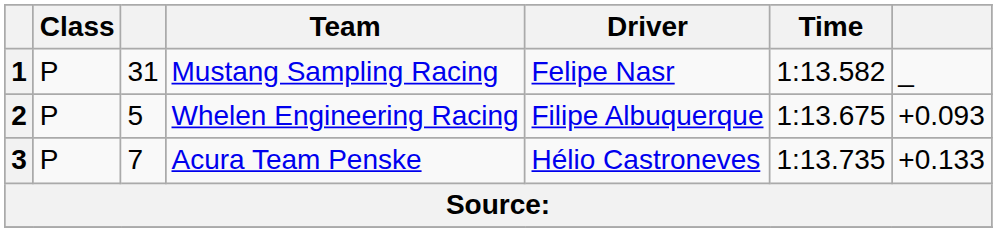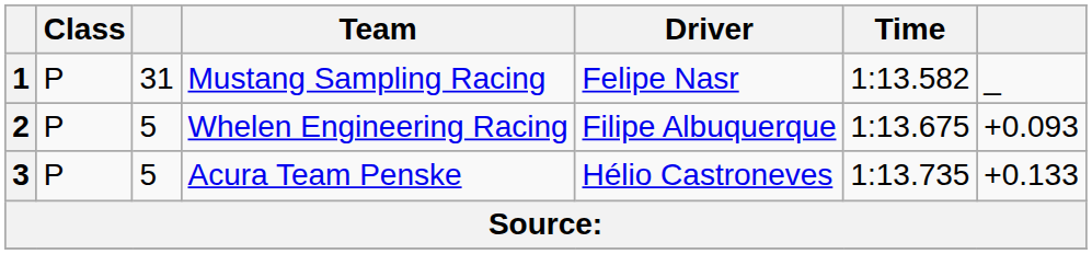3 | column 3: 7 -> 5
